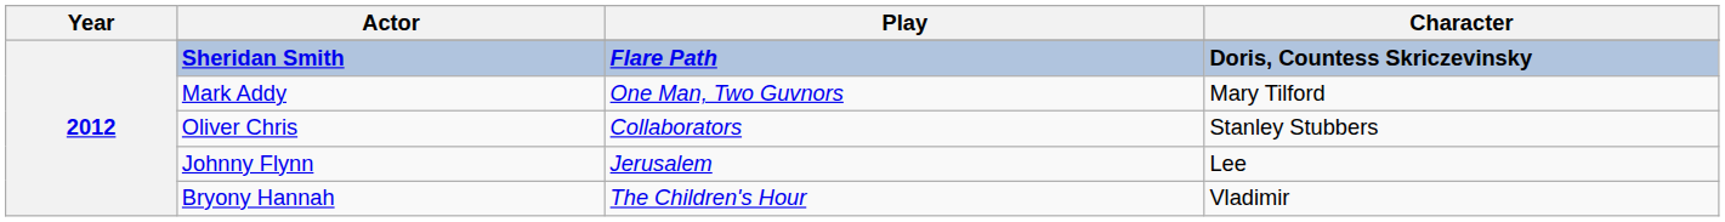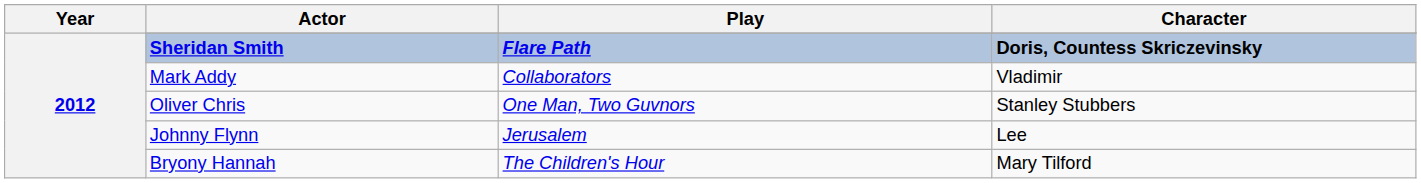Mark Addy | Play: One Man, Two Guvnors -> Collaborators
Mark Addy | Character: Mary Tilford -> Vladimir
Oliver Chris | Play: Collaborators -> One Man, Two Guvnors
Bryony Hannah | Character: Vladimir -> Mary Tilford
